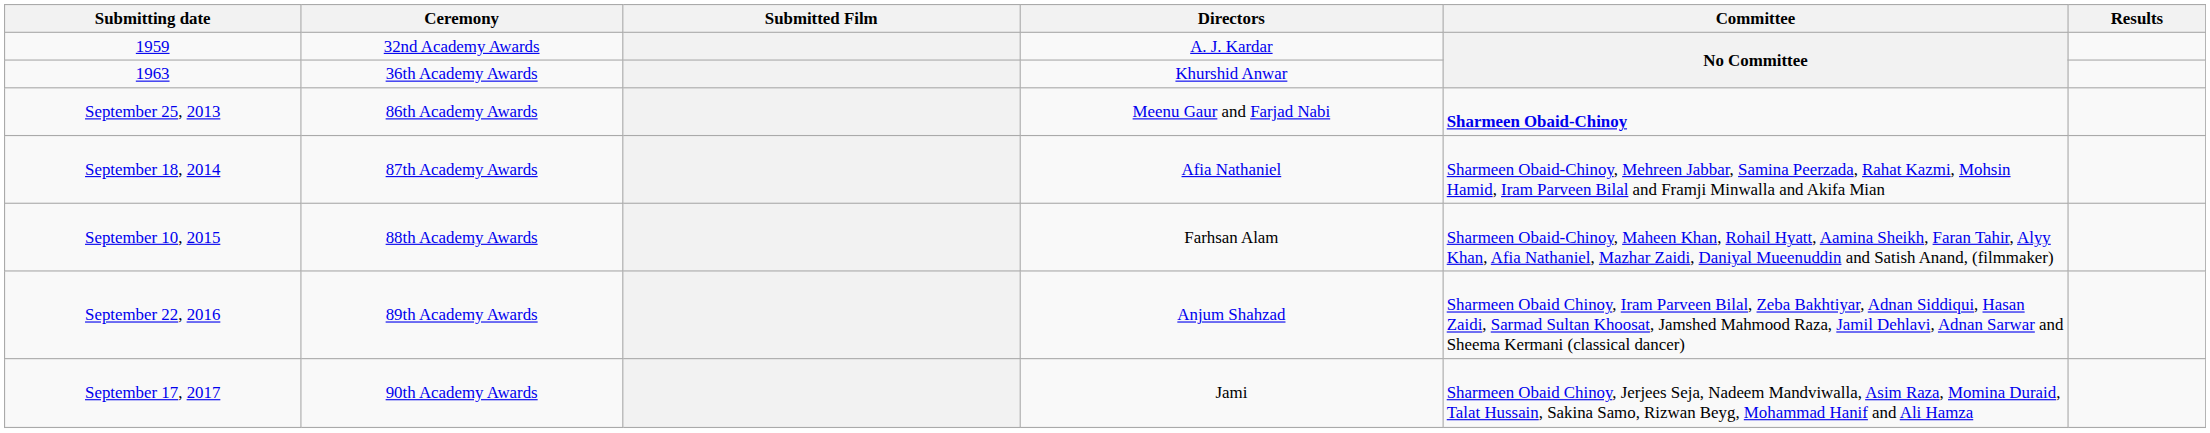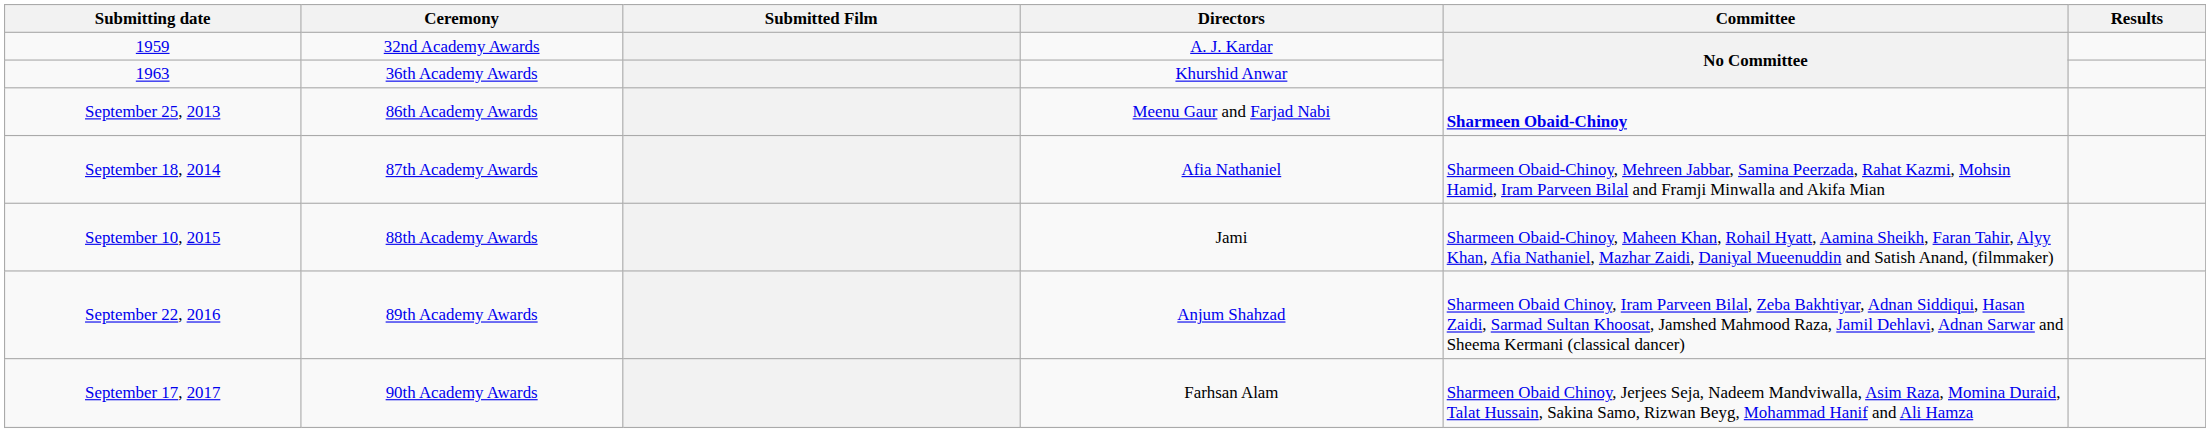September 10, 2015 | Directors: Farhsan Alam -> Jami
September 17, 2017 | Directors: Jami -> Farhsan Alam
